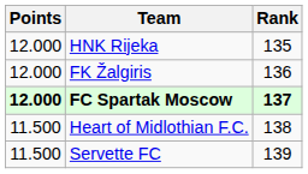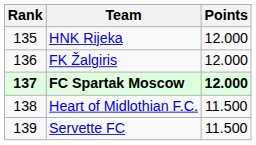columns swapped: Rank <-> Points
